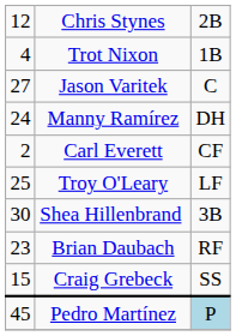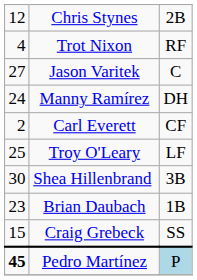Trot Nixon | column 3: 1B -> RF
Brian Daubach | column 3: RF -> 1B
Pedro Martínez | column 1: normal -> bold
